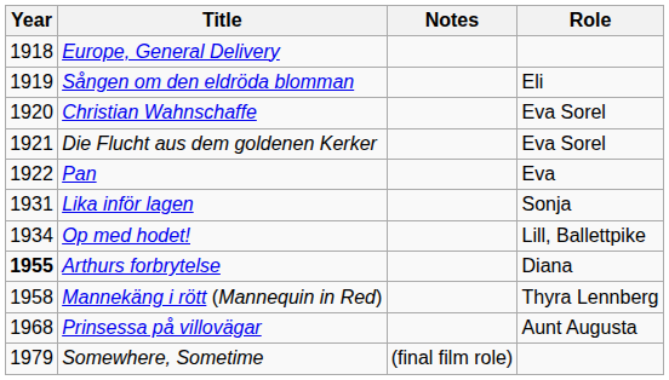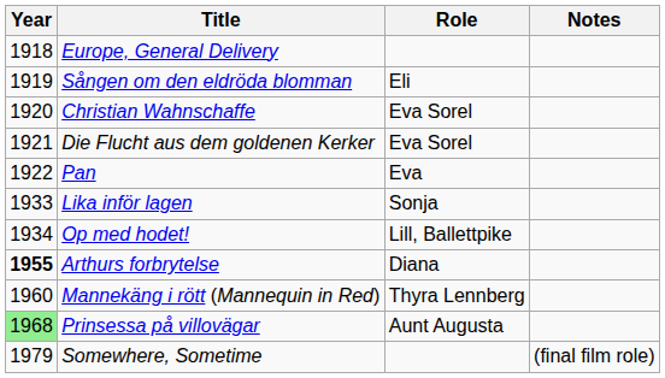columns swapped: Role <-> Notes
Lika inför lagen | Year: 1931 -> 1933
Mannekäng i rött (Mannequin in Red) | Year: 1958 -> 1960
Prinsessa på villovägar | Year: no background -> lightgreen background
